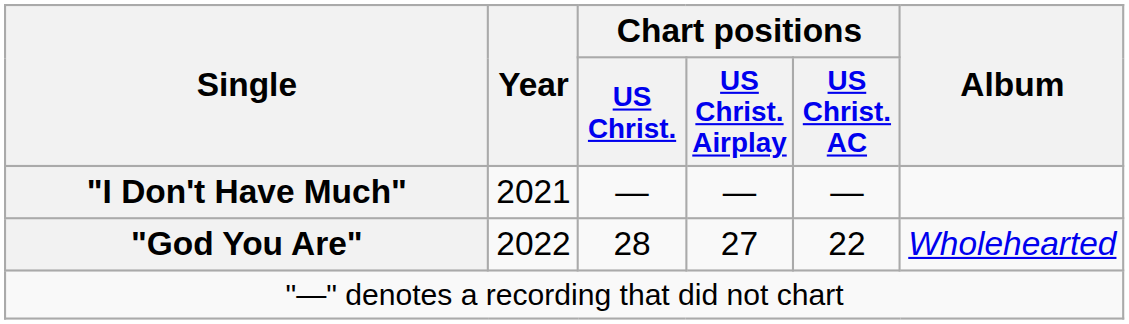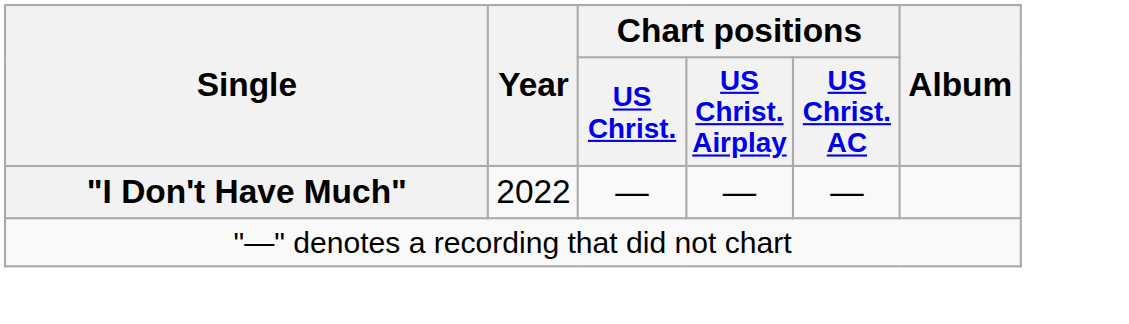"I Don't Have Much" | Year: 2021 -> 2022
- row: "God You Are" | 2022 | 28 | 27 | 22 | Wholehearted
